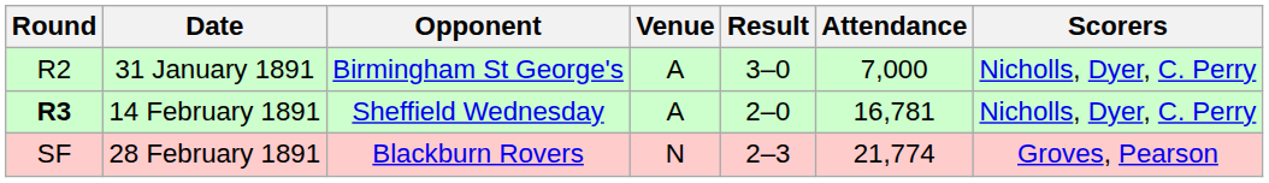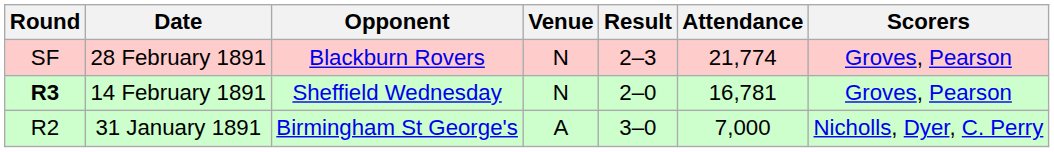rows swapped: 31 January 1891 <-> 28 February 1891
14 February 1891 | Venue: A -> N
14 February 1891 | Scorers: Nicholls, Dyer, C. Perry -> Groves, Pearson
